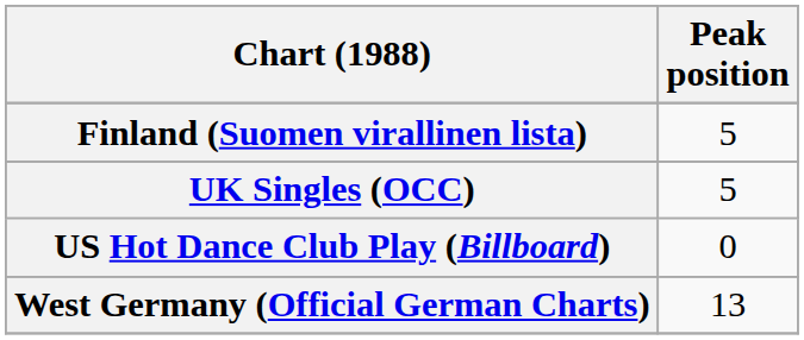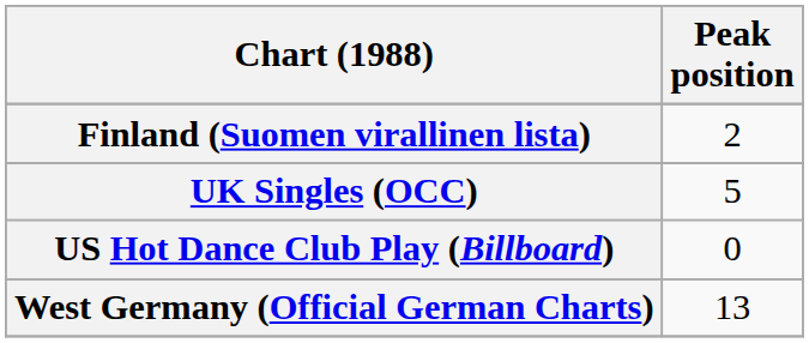Finland (Suomen virallinen lista) | Peak position: 5 -> 2
